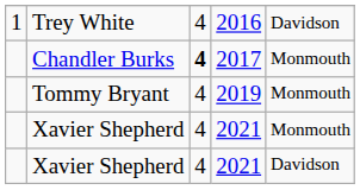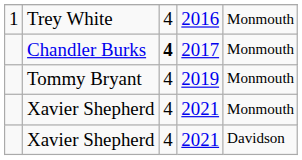Trey White | column 5: Davidson -> Monmouth
